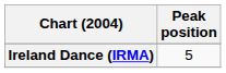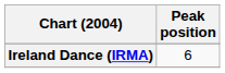Ireland Dance (IRMA) | Peak position: 5 -> 6
